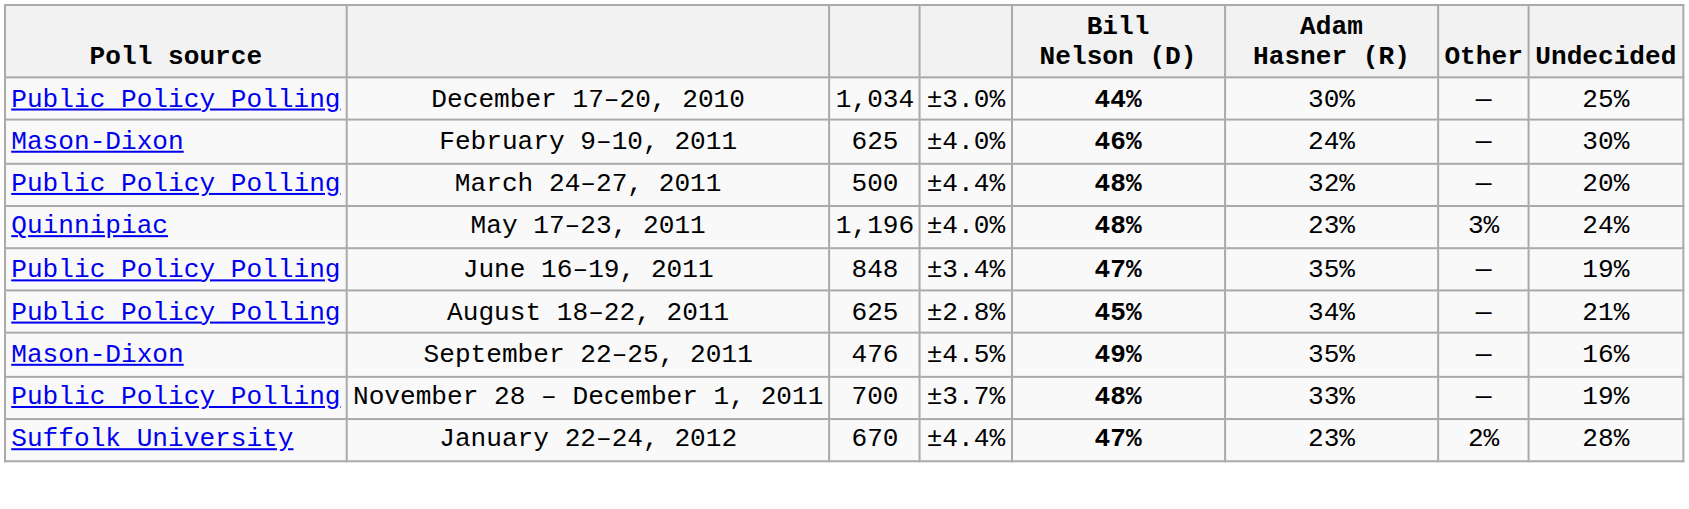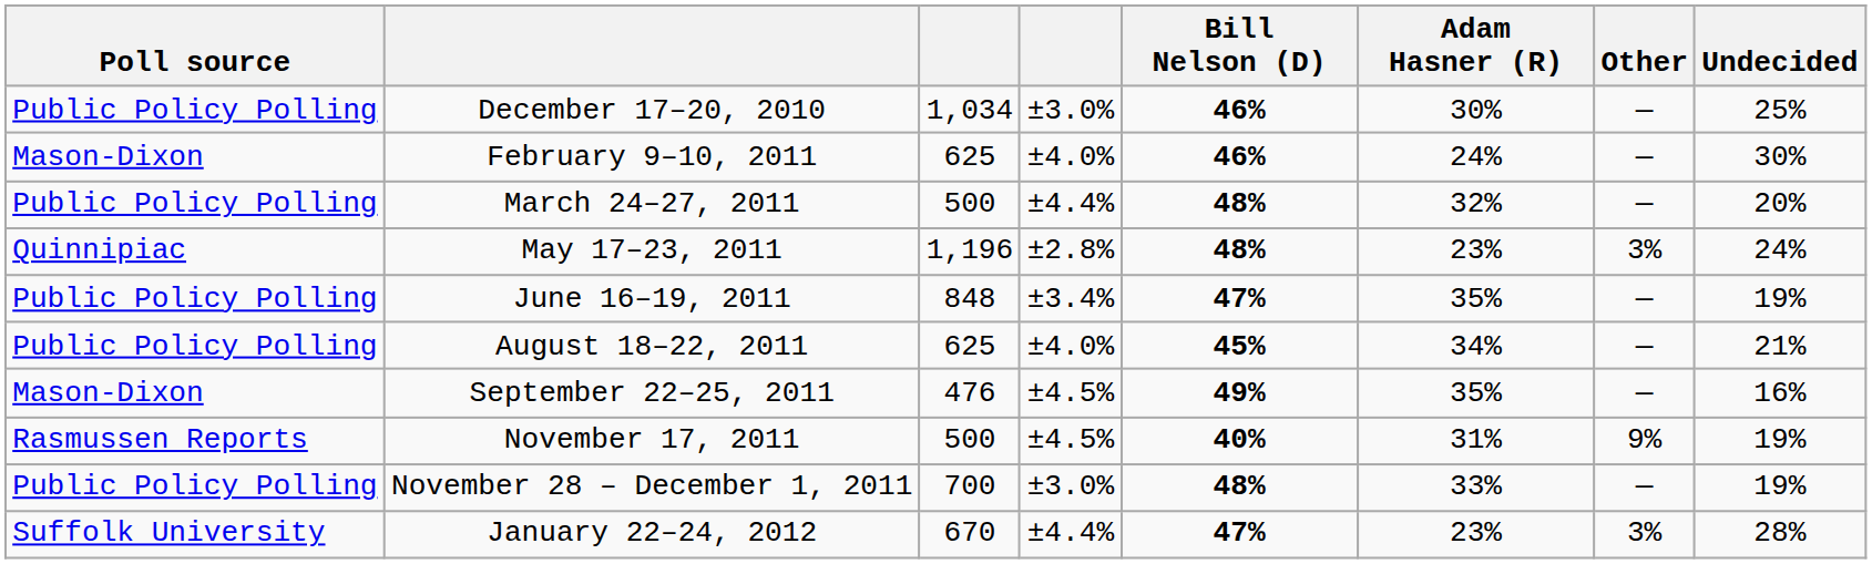December 17–20, 2010 | Bill Nelson (D): 44% -> 46%
May 17–23, 2011 | column 4: ±4.0% -> ±2.8%
August 18–22, 2011 | column 4: ±2.8% -> ±4.0%
+ row: Rasmussen Reports | November 17, 2011 | 500 | ±4.5% | 40% | 31% | 9% | 19%
November 28 – December 1, 2011 | column 4: ±3.7% -> ±3.0%
January 22–24, 2012 | Other: 2% -> 3%
